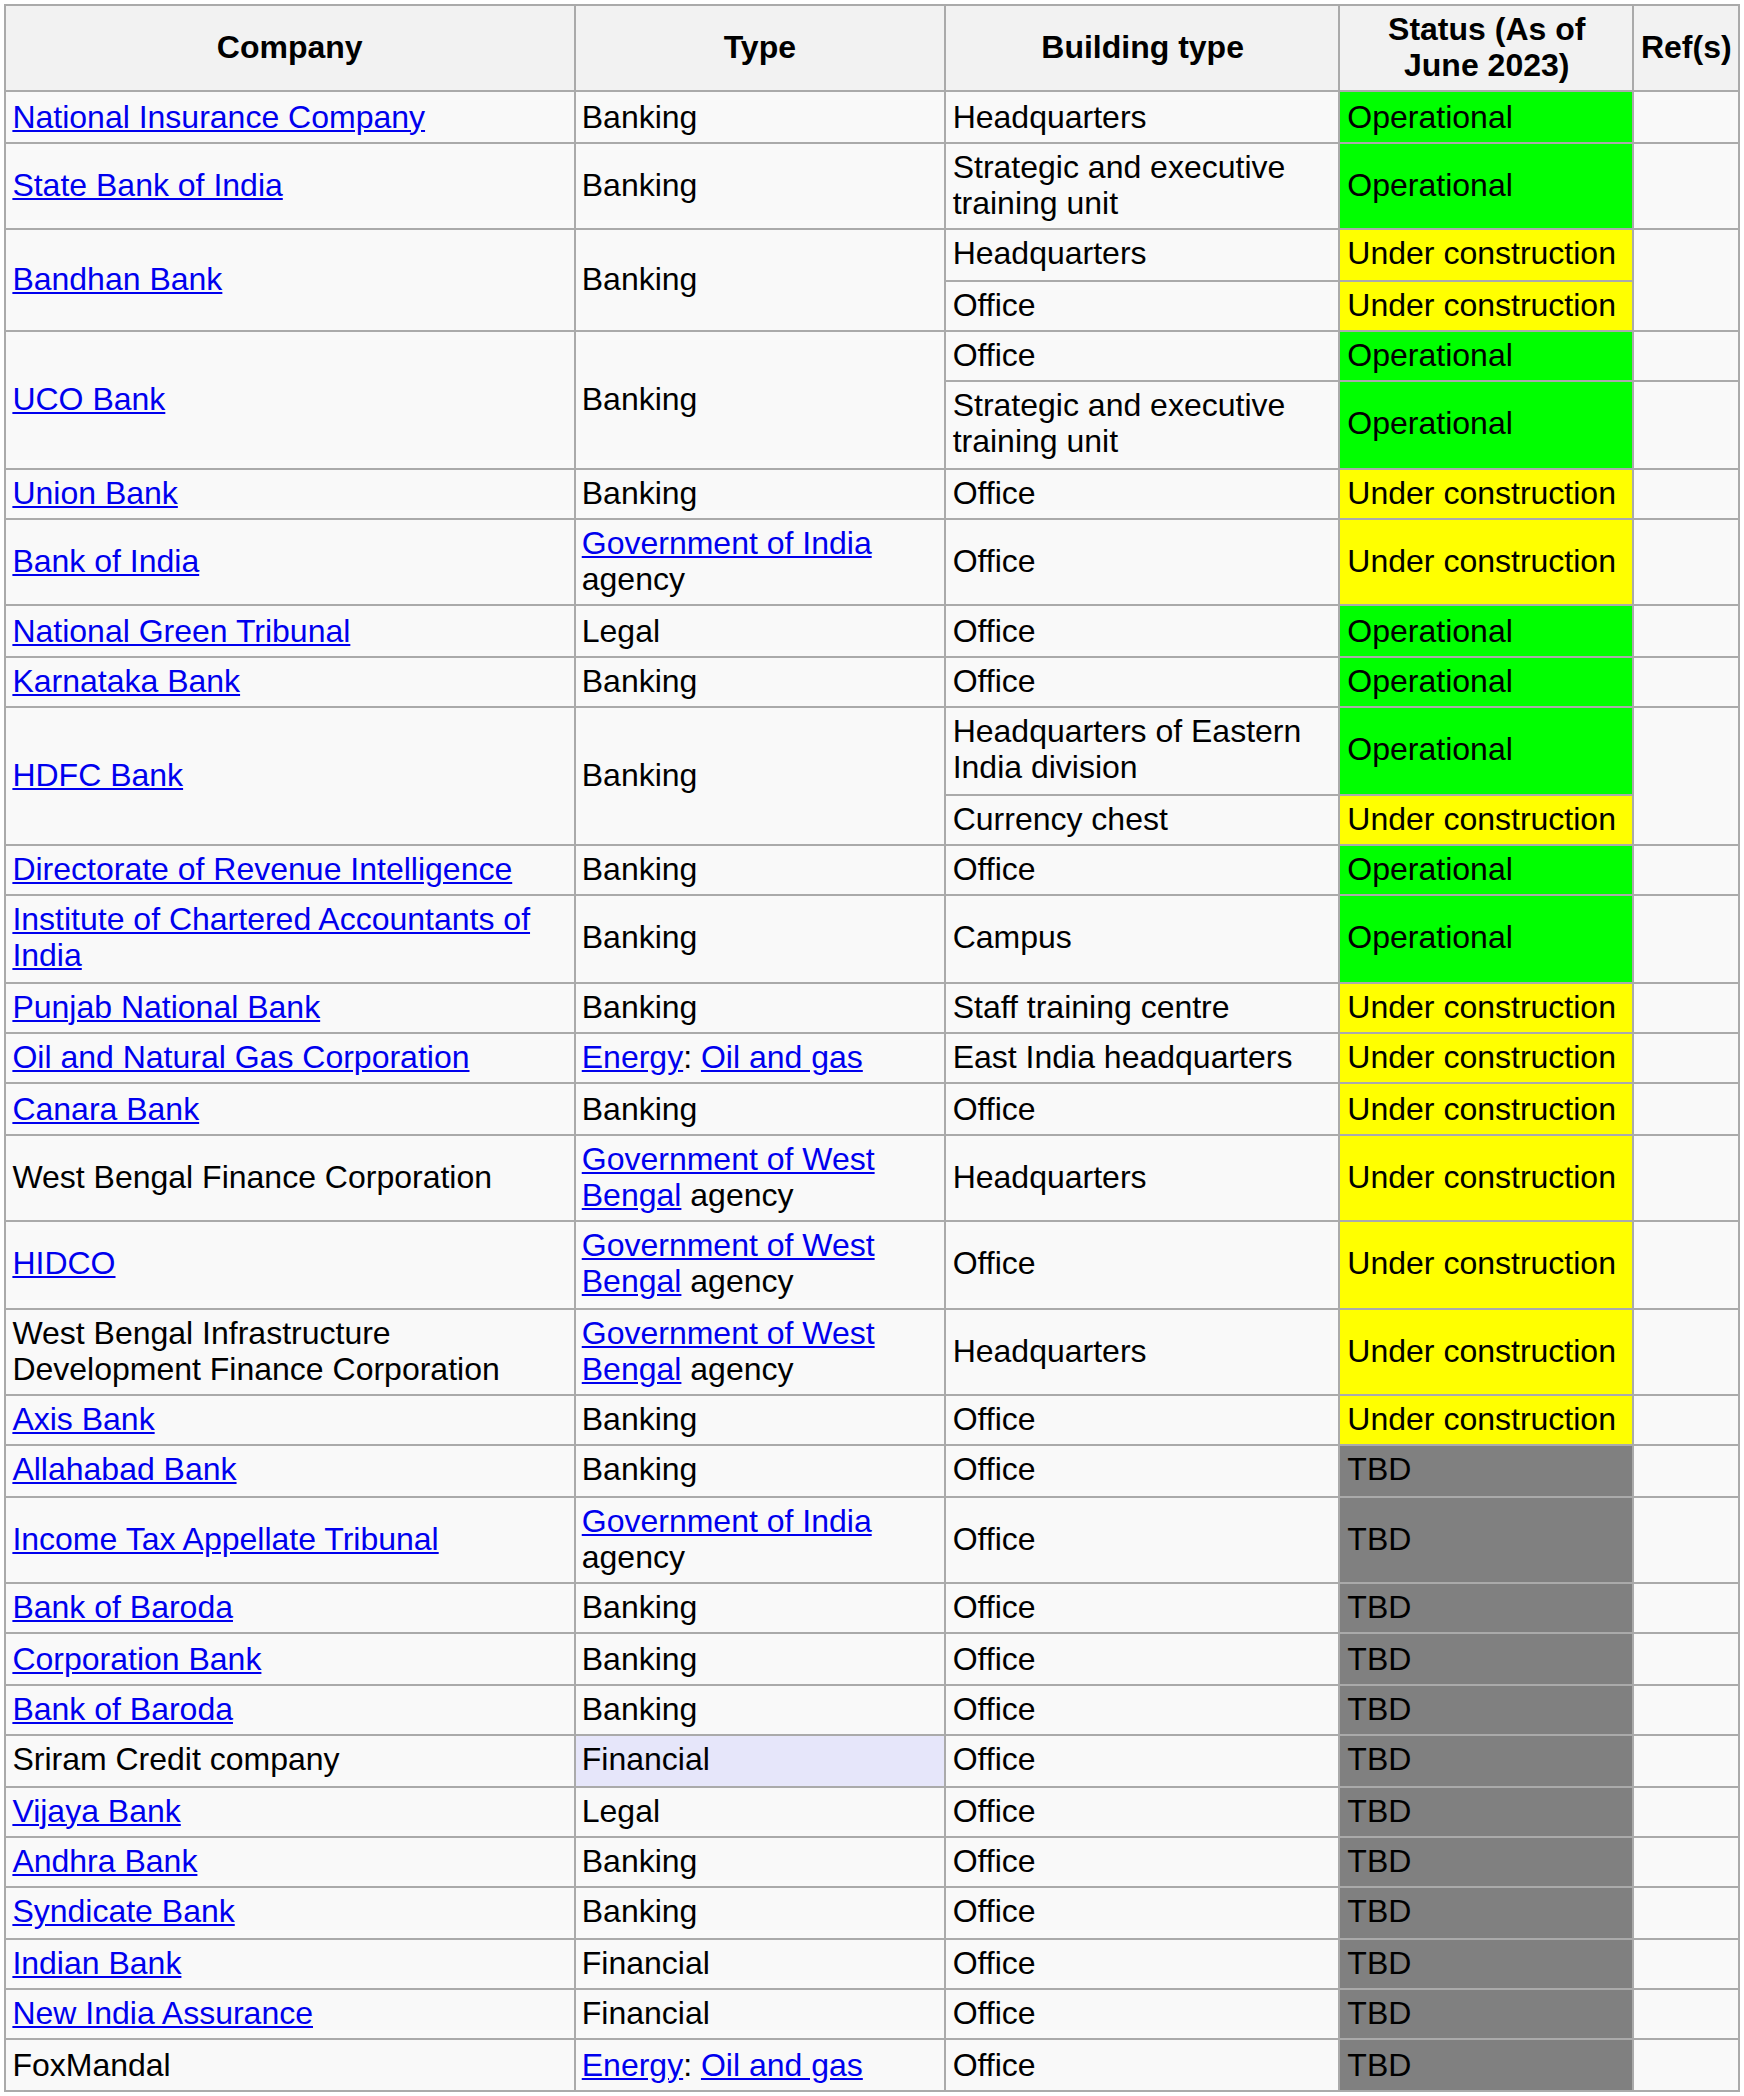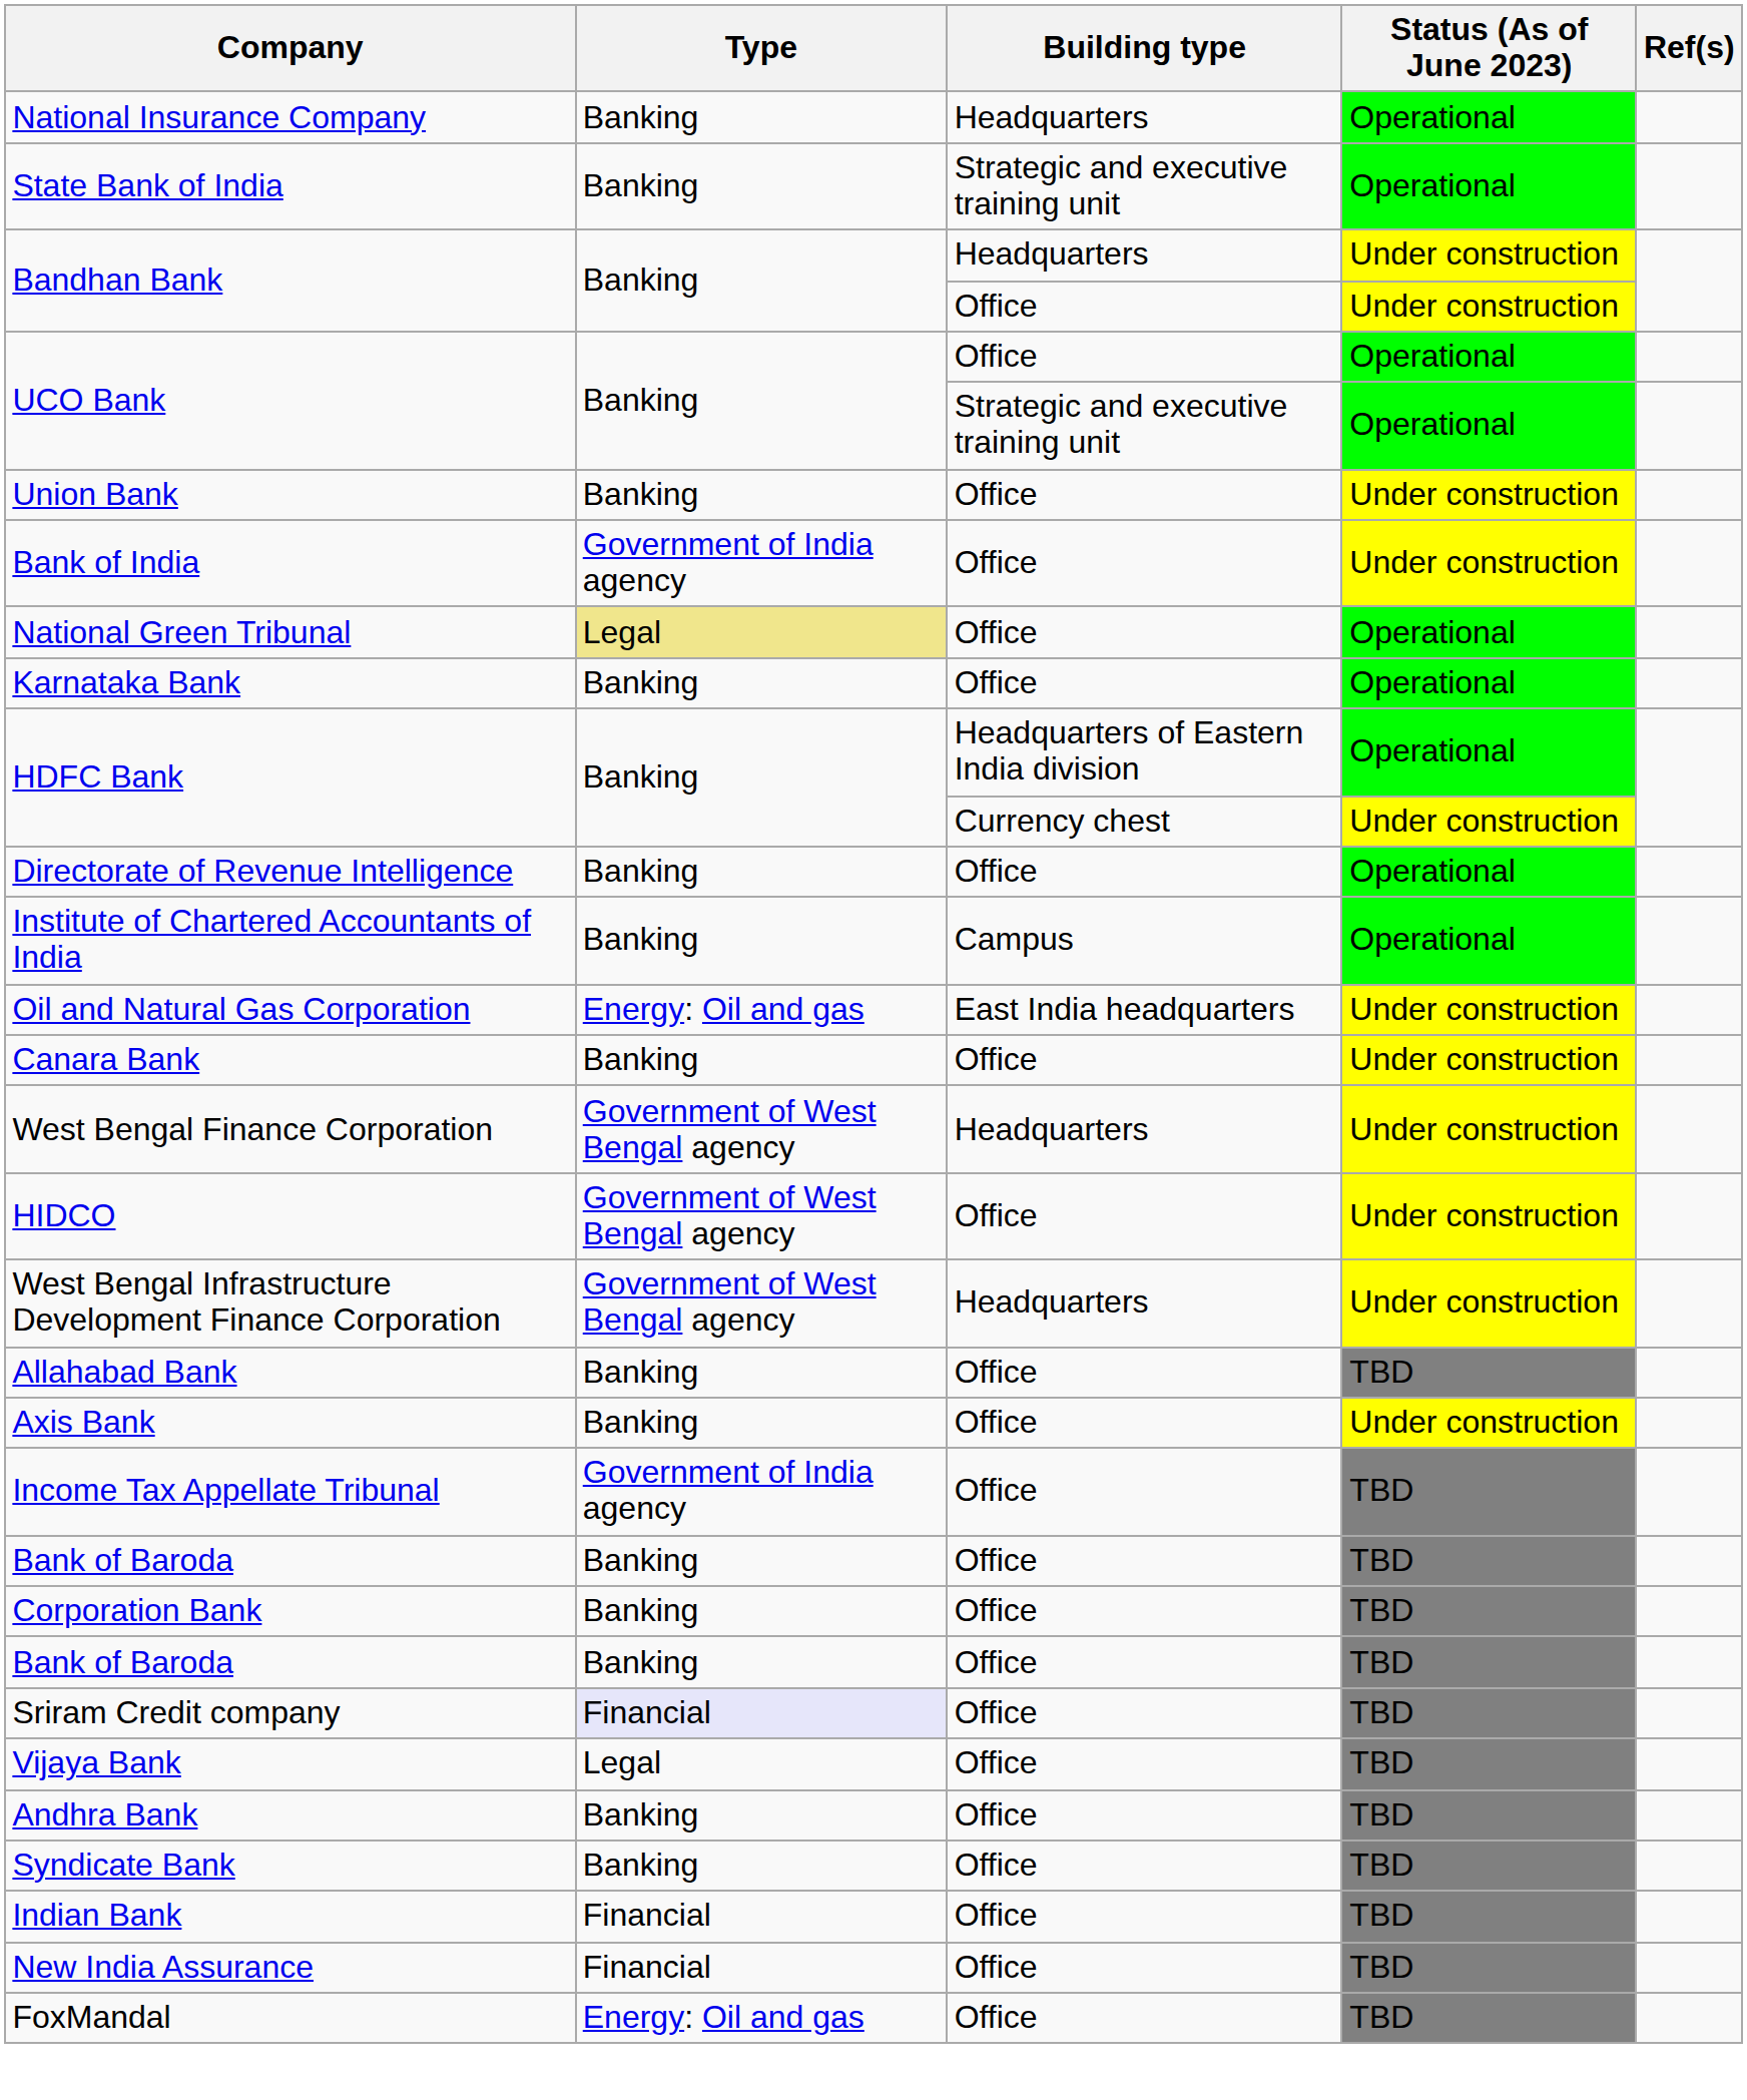National Green Tribunal | Type: no background -> khaki background
- row: Punjab National Bank | Banking | Staff training centre | Under construction
rows swapped: Axis Bank <-> Allahabad Bank
